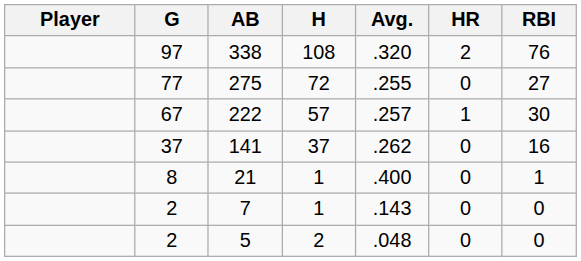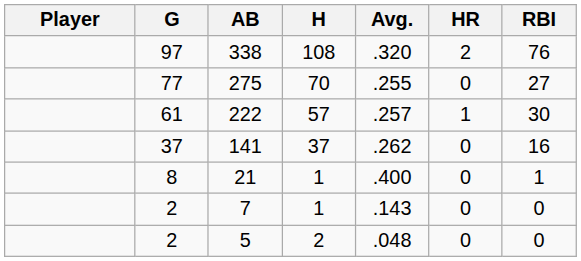275 | H: 72 -> 70
222 | G: 67 -> 61
